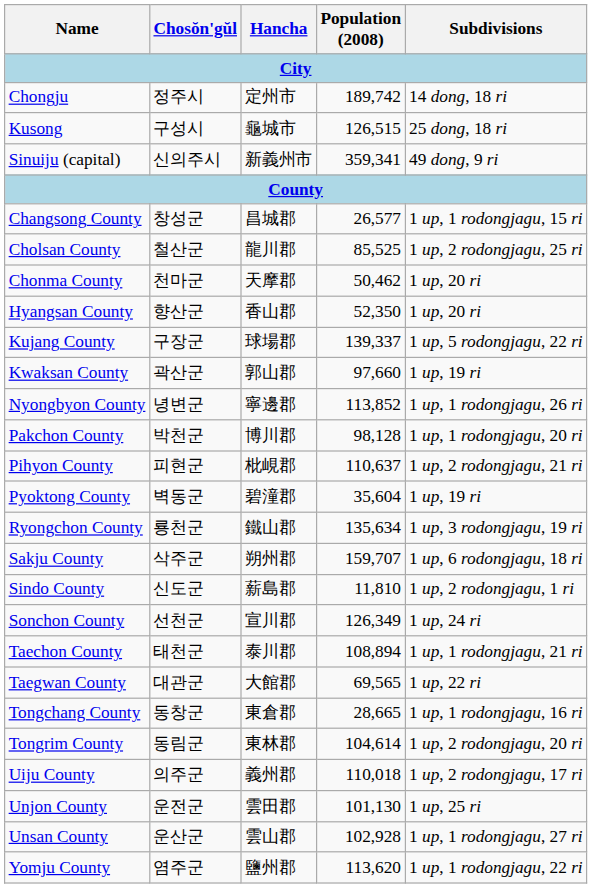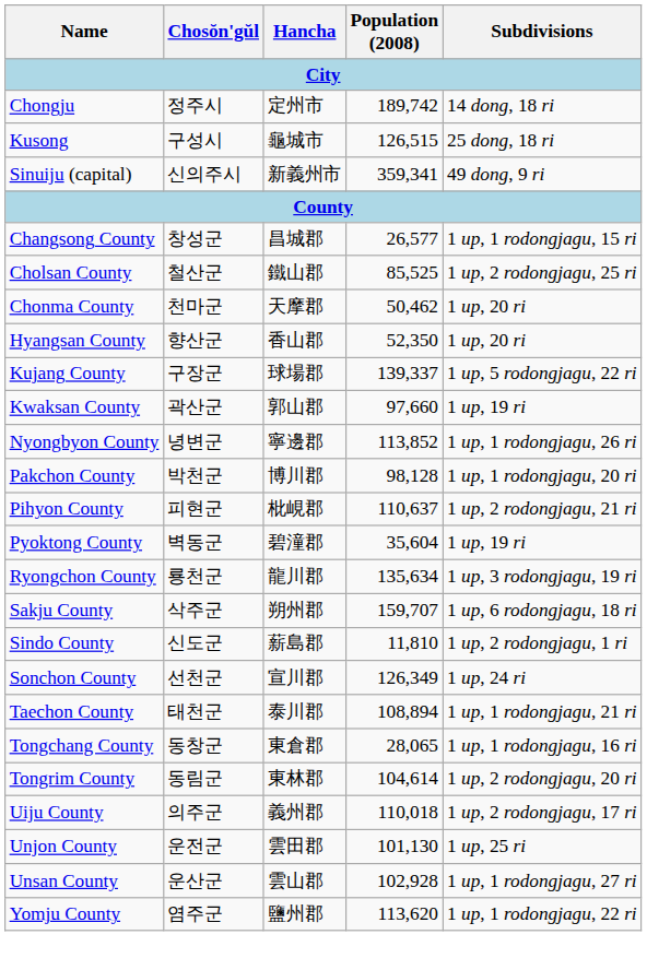Cholsan County | Hancha: 龍川郡 -> 鐵山郡
Ryongchon County | Hancha: 鐵山郡 -> 龍川郡
- row: Taegwan County | 대관군 | 大館郡 | 69,565 | 1 up, 22 ri
Tongchang County | Population (2008): 28,665 -> 28,065
